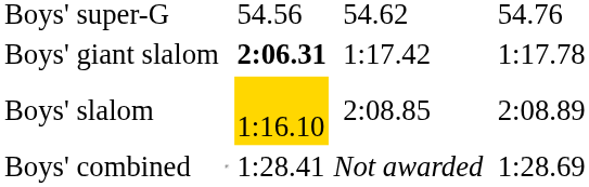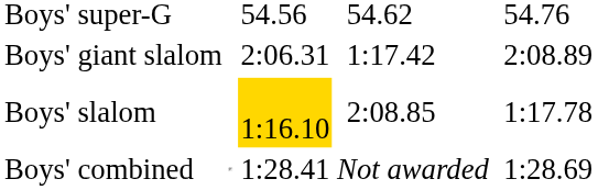Boys' giant slalom | column 3: bold -> normal
Boys' giant slalom | column 7: 1:17.78 -> 2:08.89
Boys' slalom | column 7: 2:08.89 -> 1:17.78
